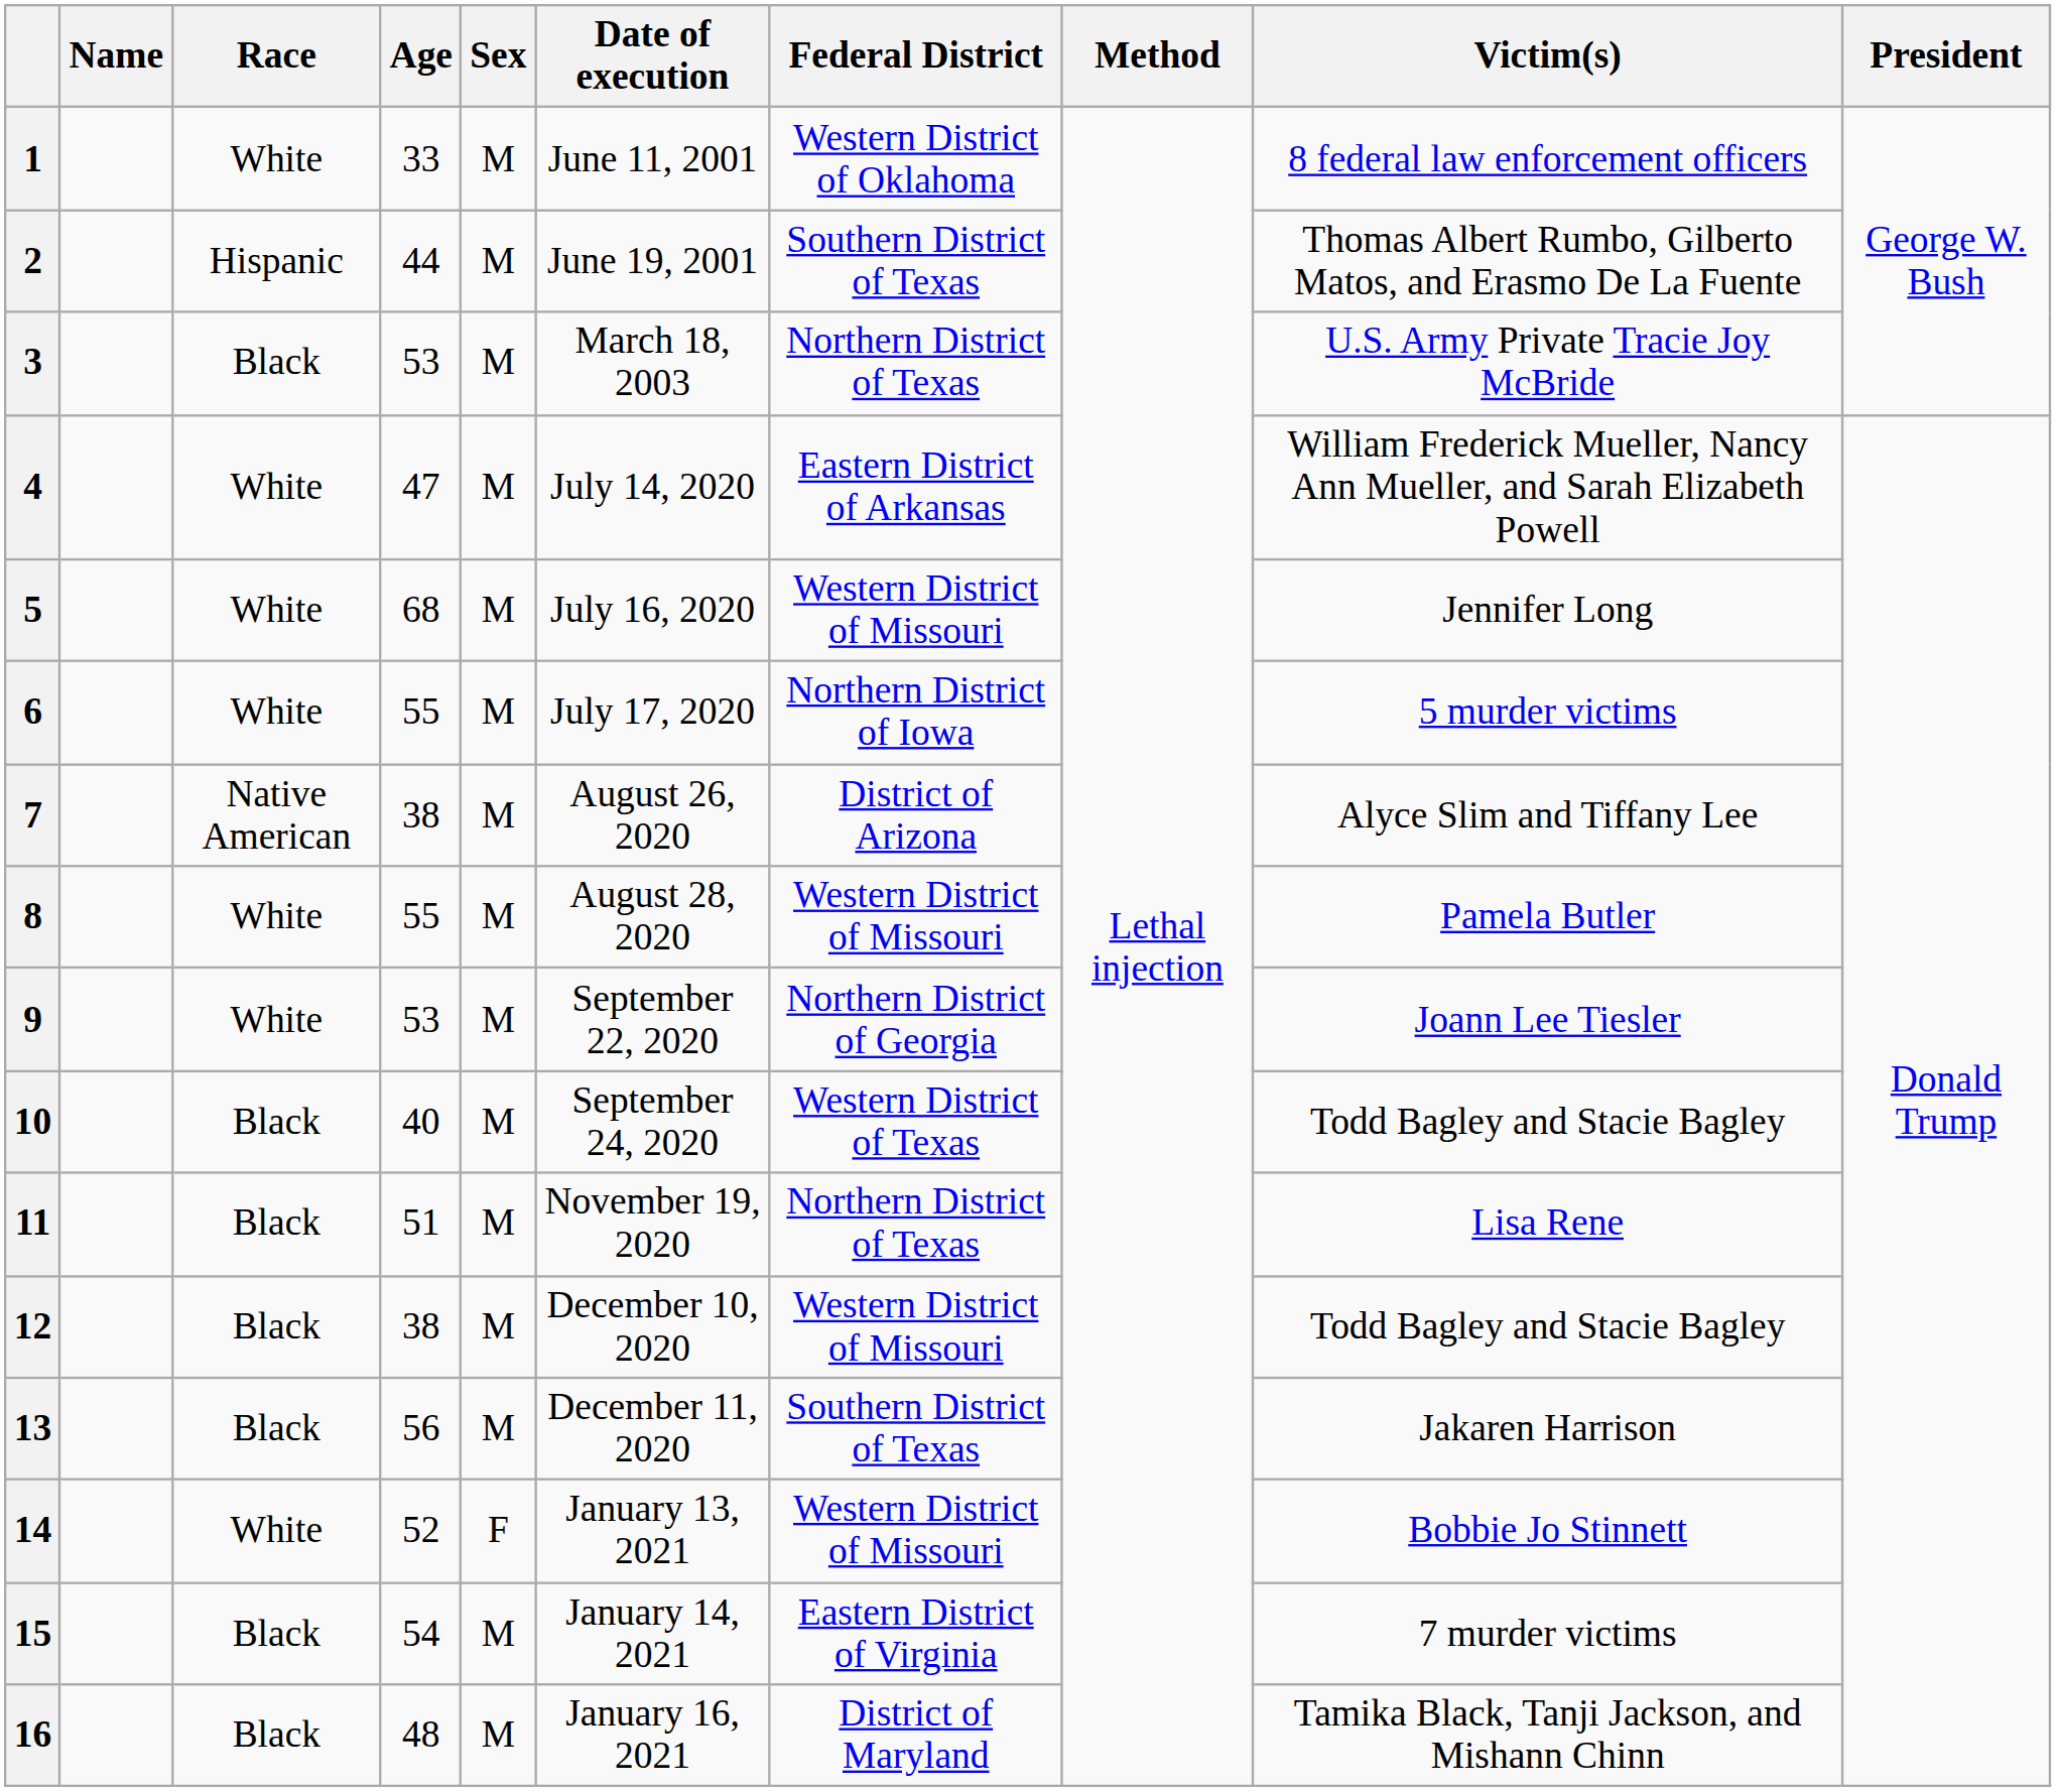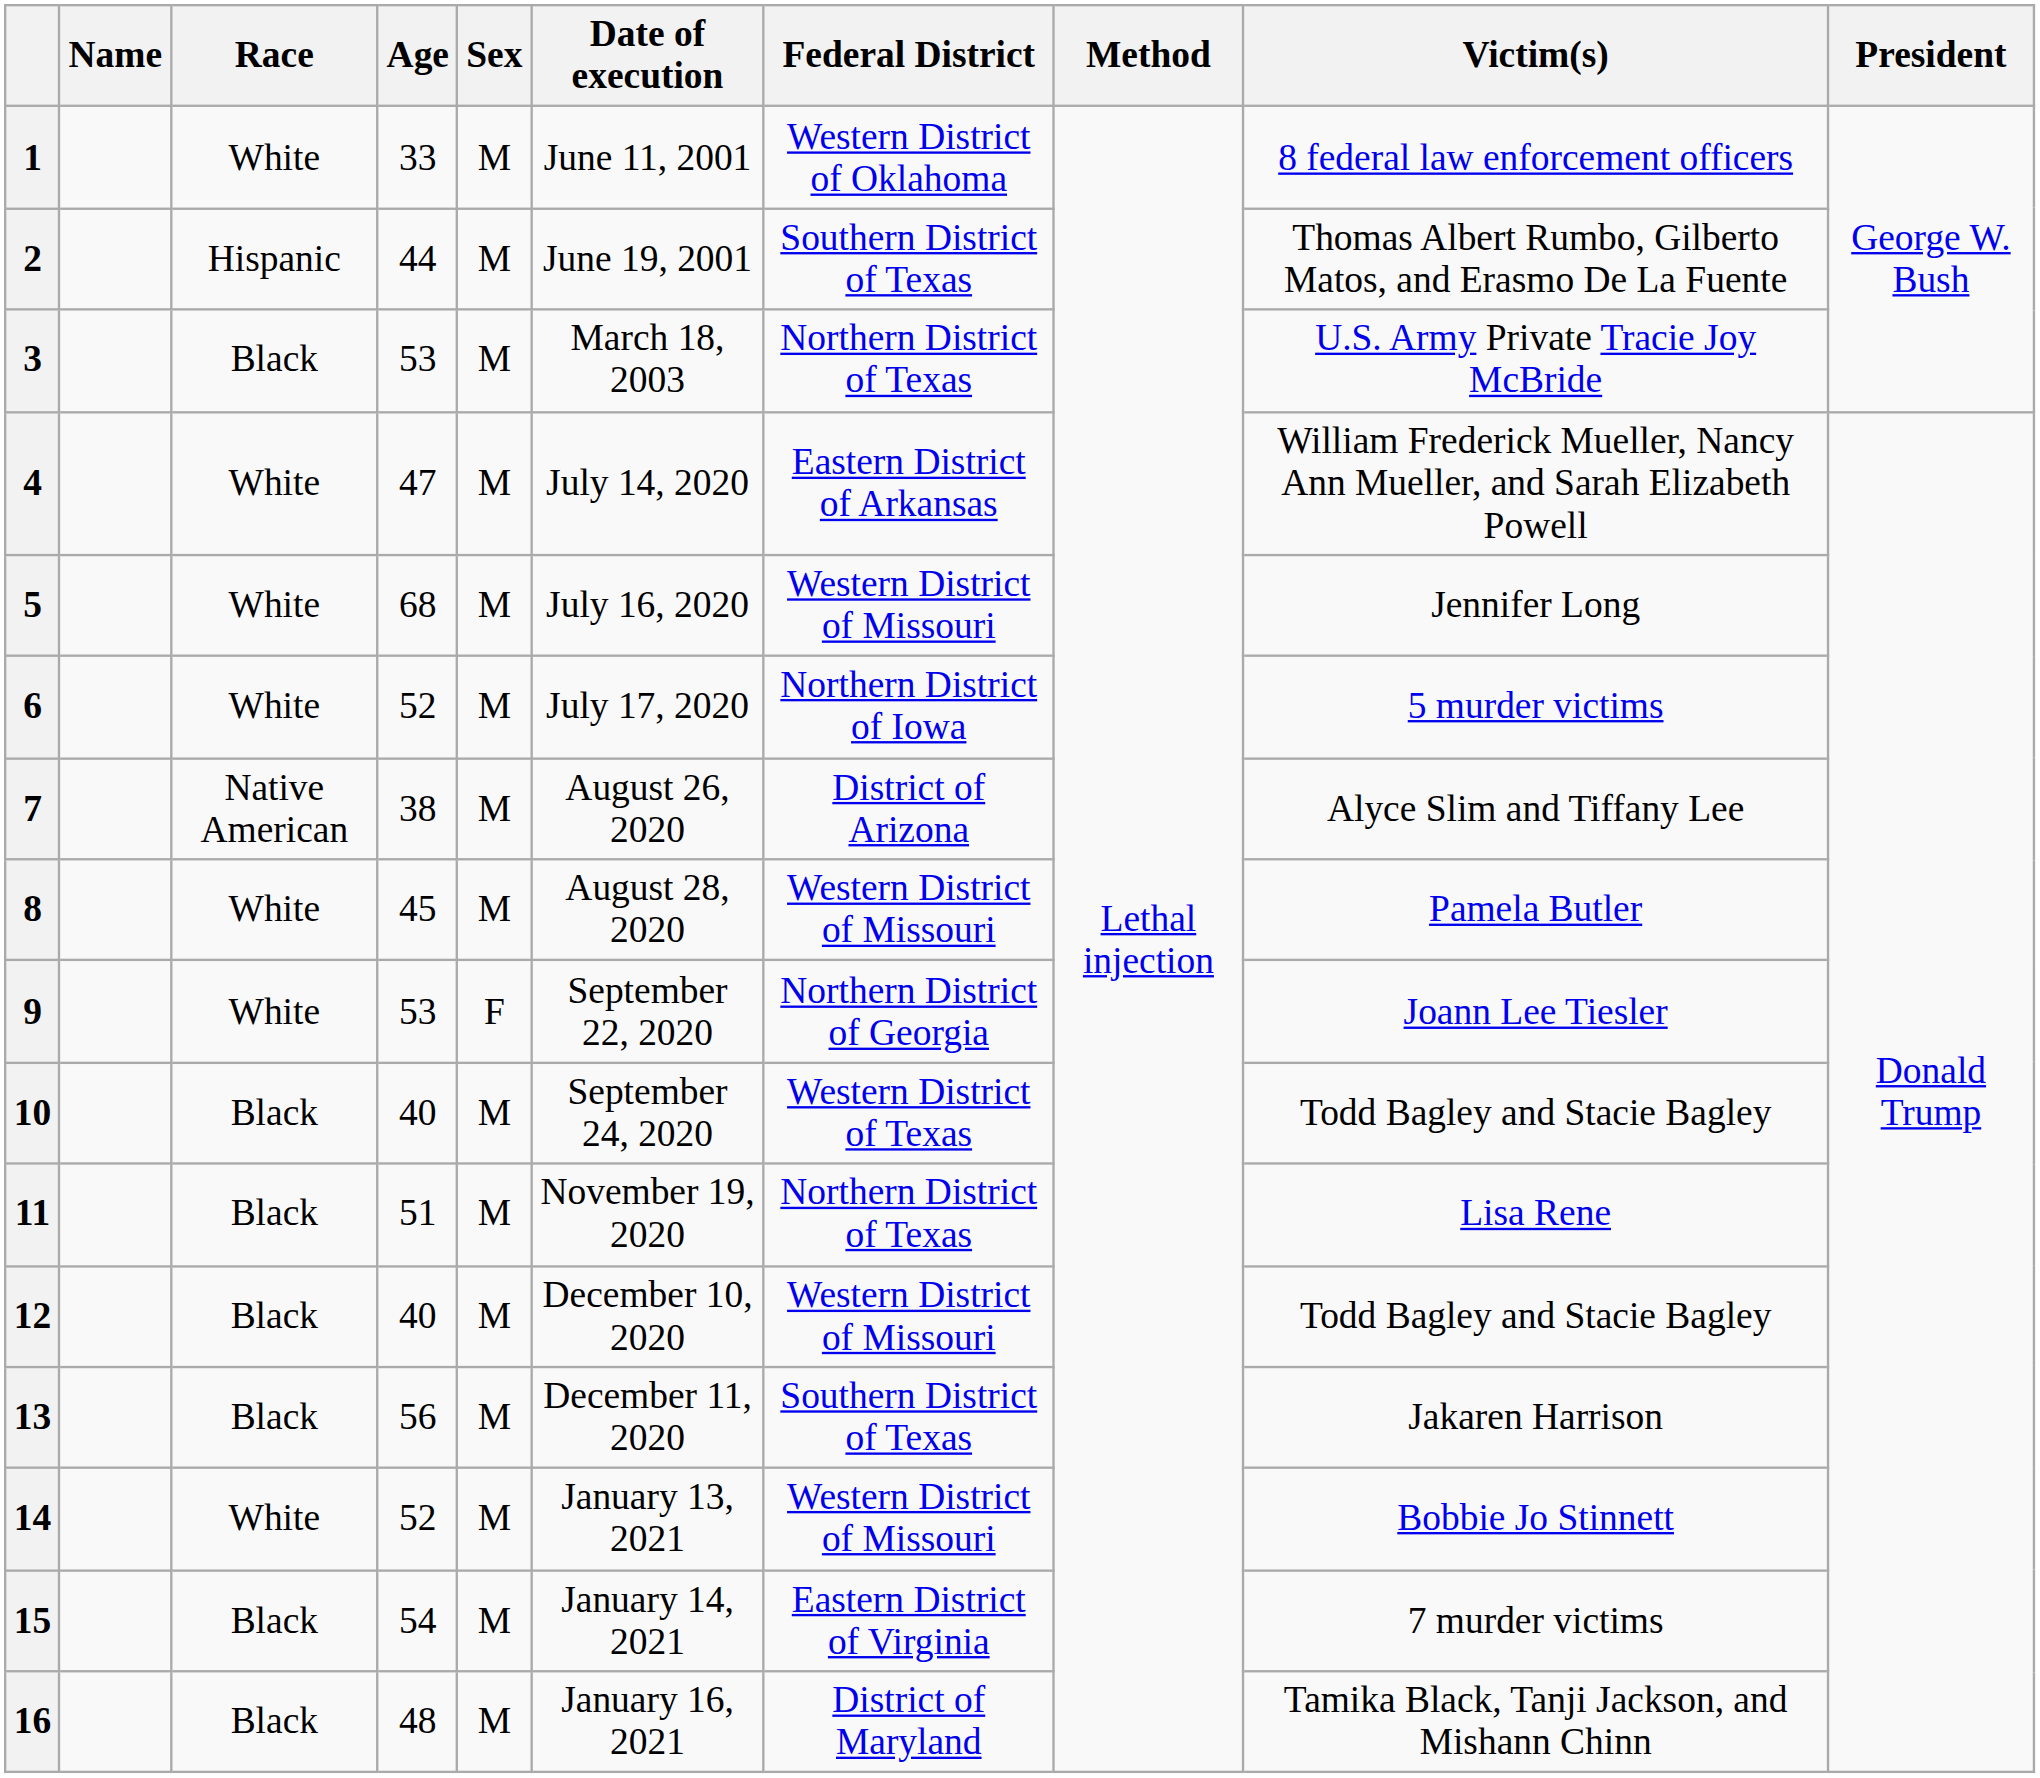6 | Age: 55 -> 52
8 | Age: 55 -> 45
9 | Sex: M -> F
12 | Age: 38 -> 40
14 | Sex: F -> M
